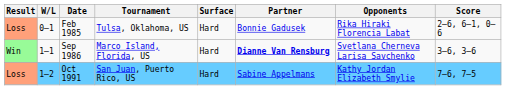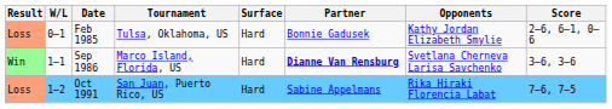Feb 1985 | Opponents: Rika Hiraki Florencia Labat -> Kathy Jordan Elizabeth Smylie
Oct 1991 | Opponents: Kathy Jordan Elizabeth Smylie -> Rika Hiraki Florencia Labat
